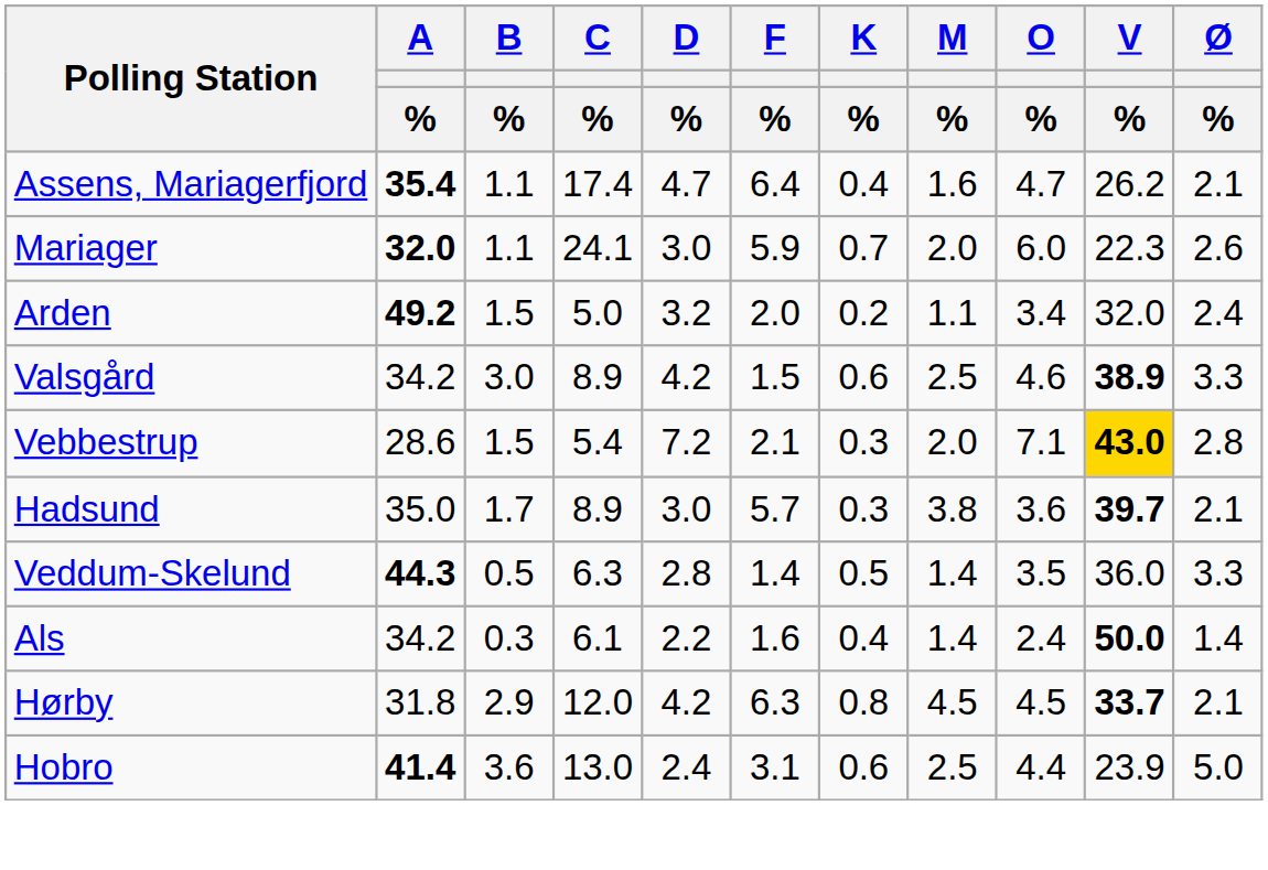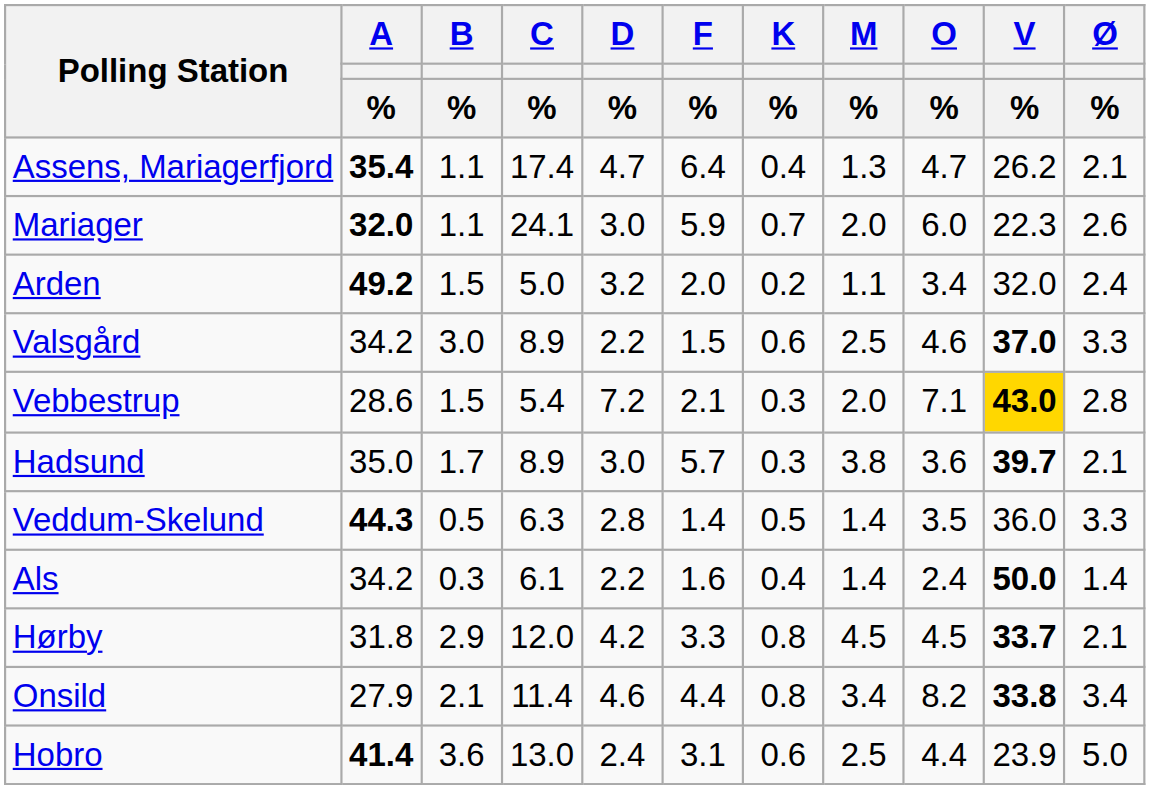Assens, Mariagerfjord | M / %: 1.6 -> 1.3
Valsgård | D / %: 4.2 -> 2.2
Valsgård | V / %: 38.9 -> 37.0
Hørby | F / %: 6.3 -> 3.3
+ row: Onsild | 27.9 | 2.1 | 11.4 | 4.6 | 4.4 | 0.8 | 3.4 | 8.2 | 33.8 | 3.4
